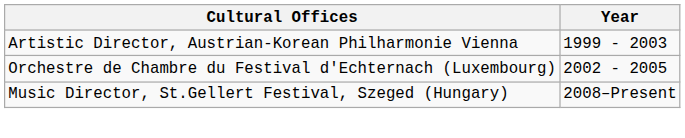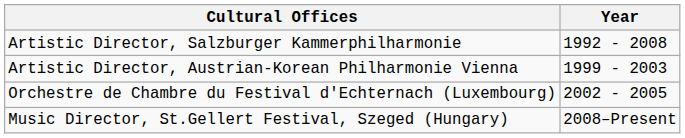+ row: Artistic Director, Salzburger Kammerphilharmonie | 1992 - 2008
